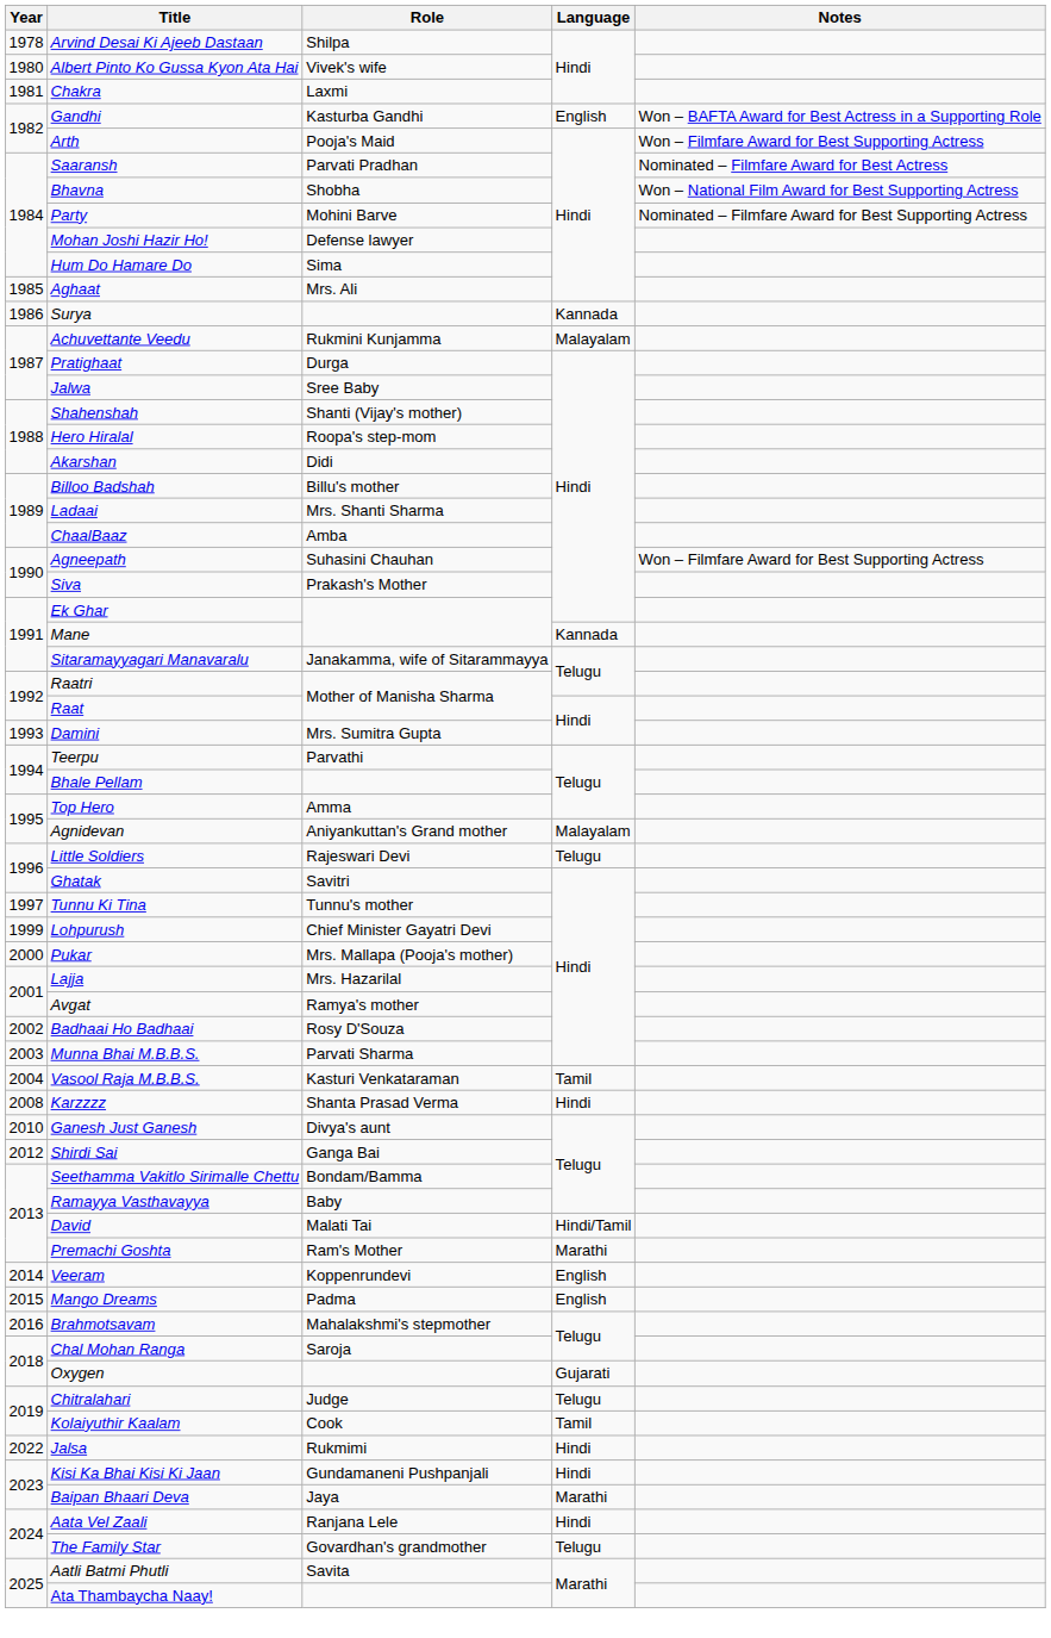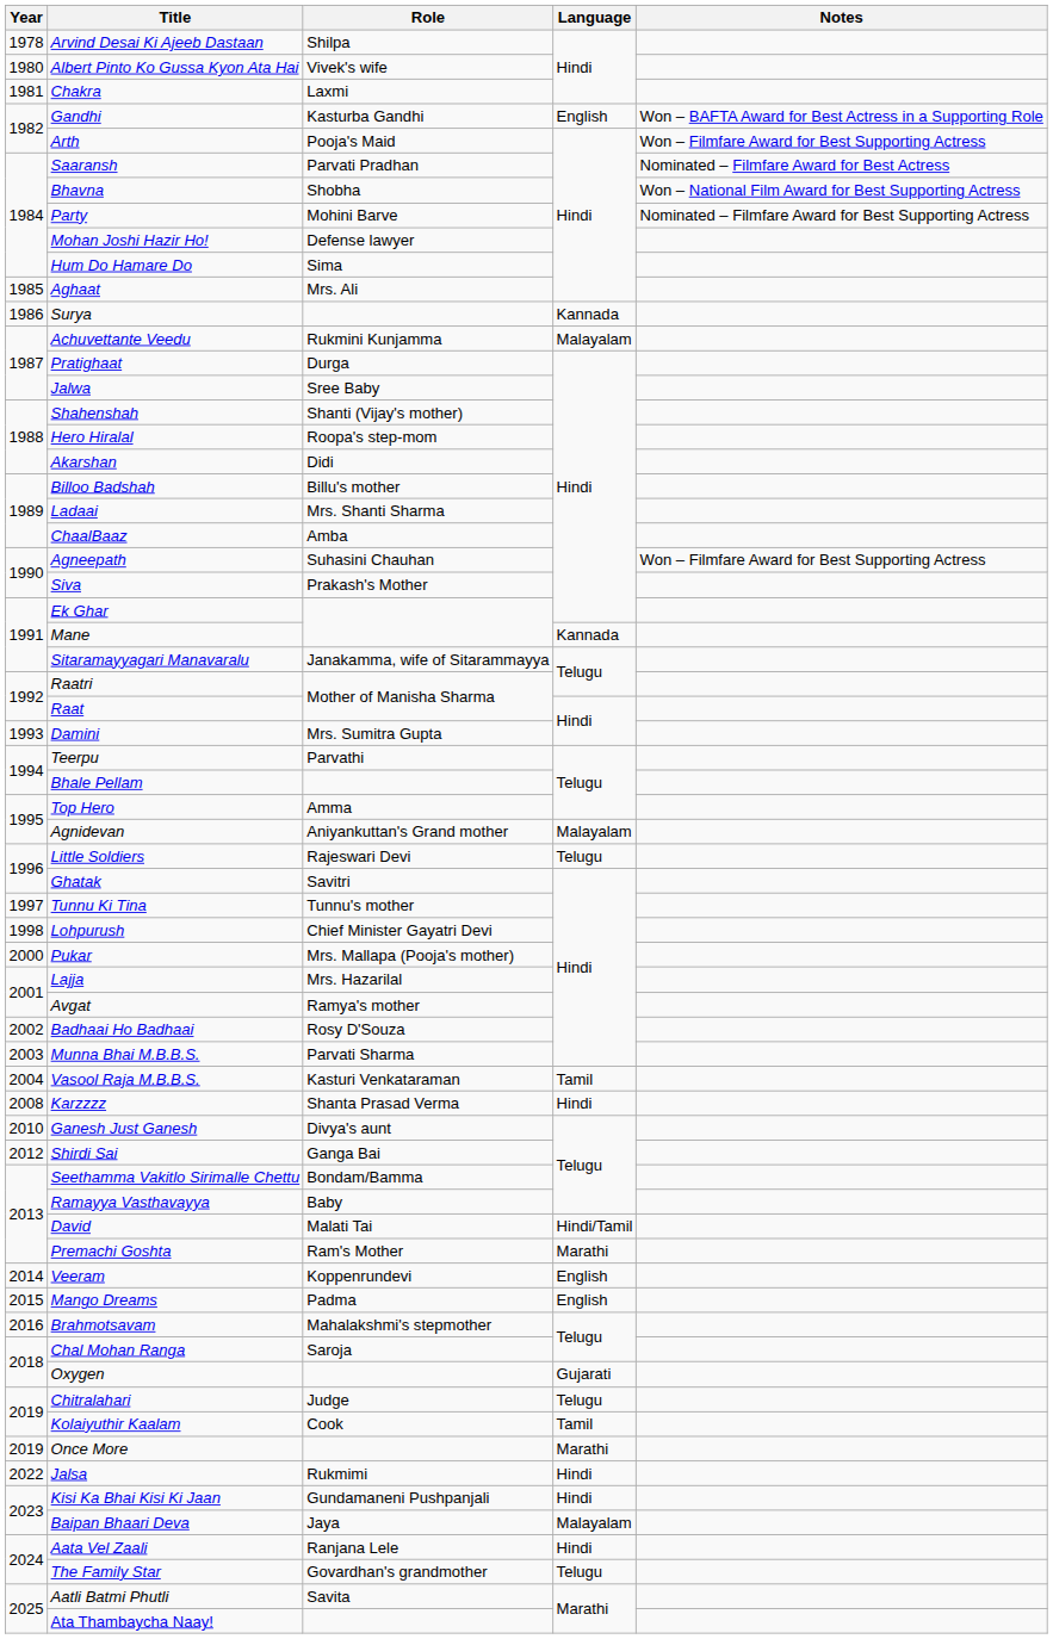Lohpurush | Year: 1999 -> 1998
+ row: 2019 | Once More | Marathi
Baipan Bhaari Deva | Language: Marathi -> Malayalam
